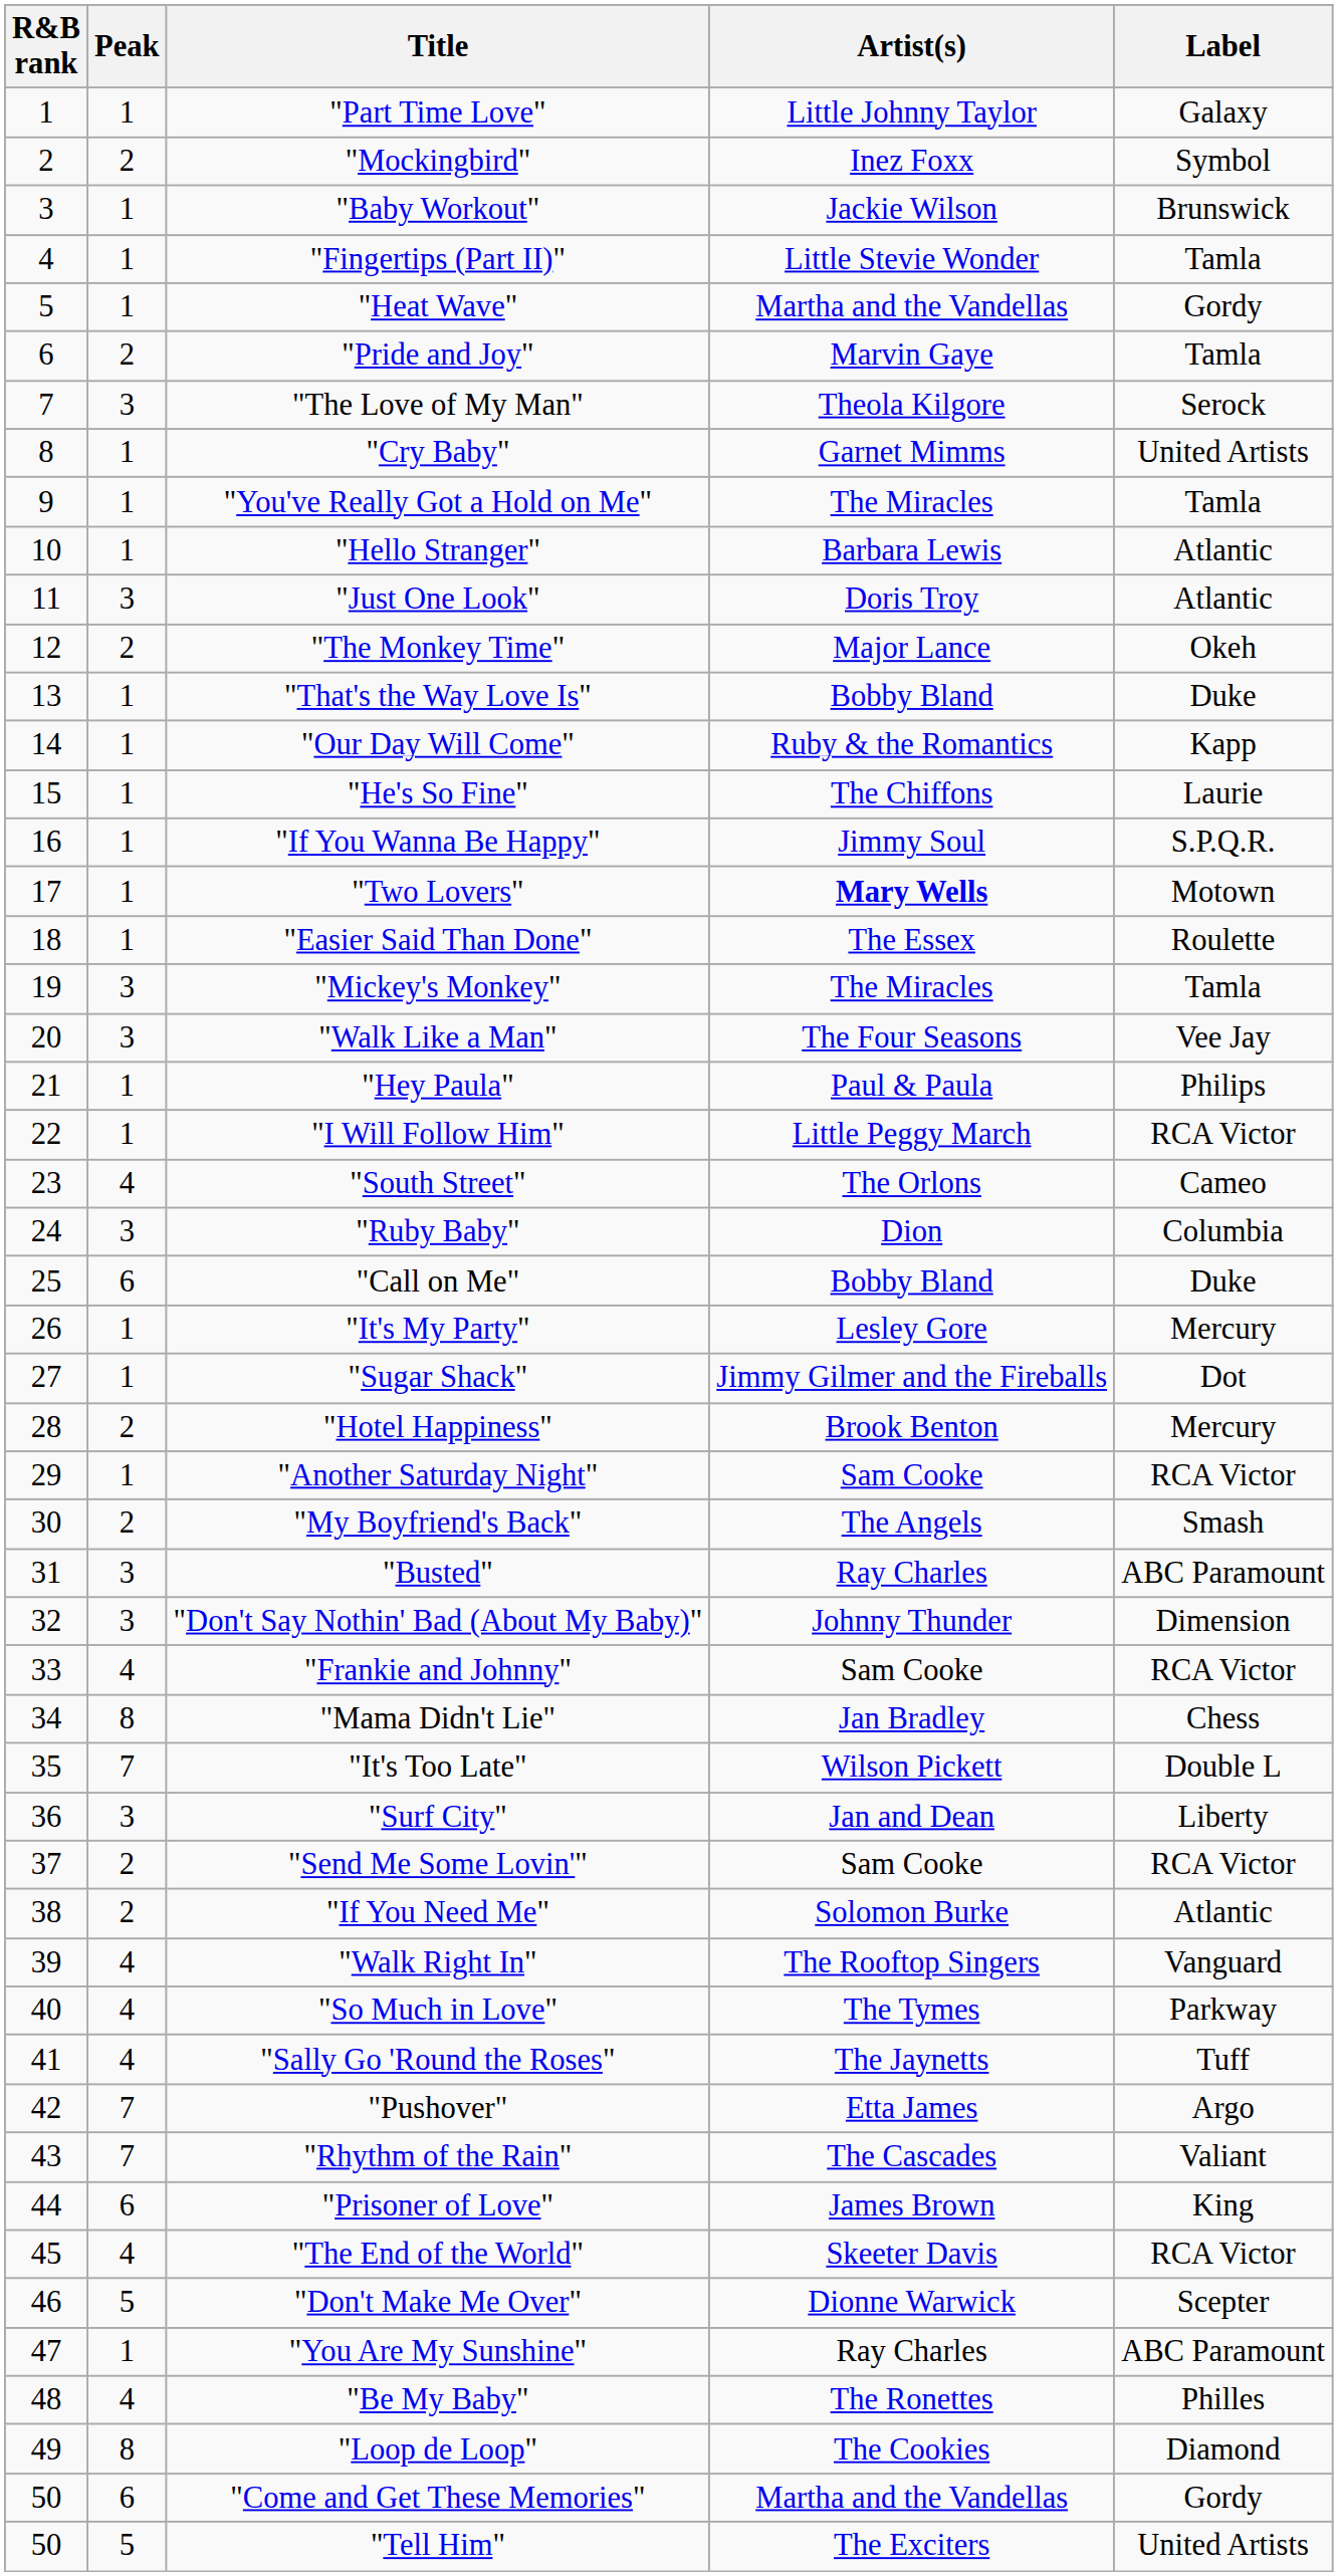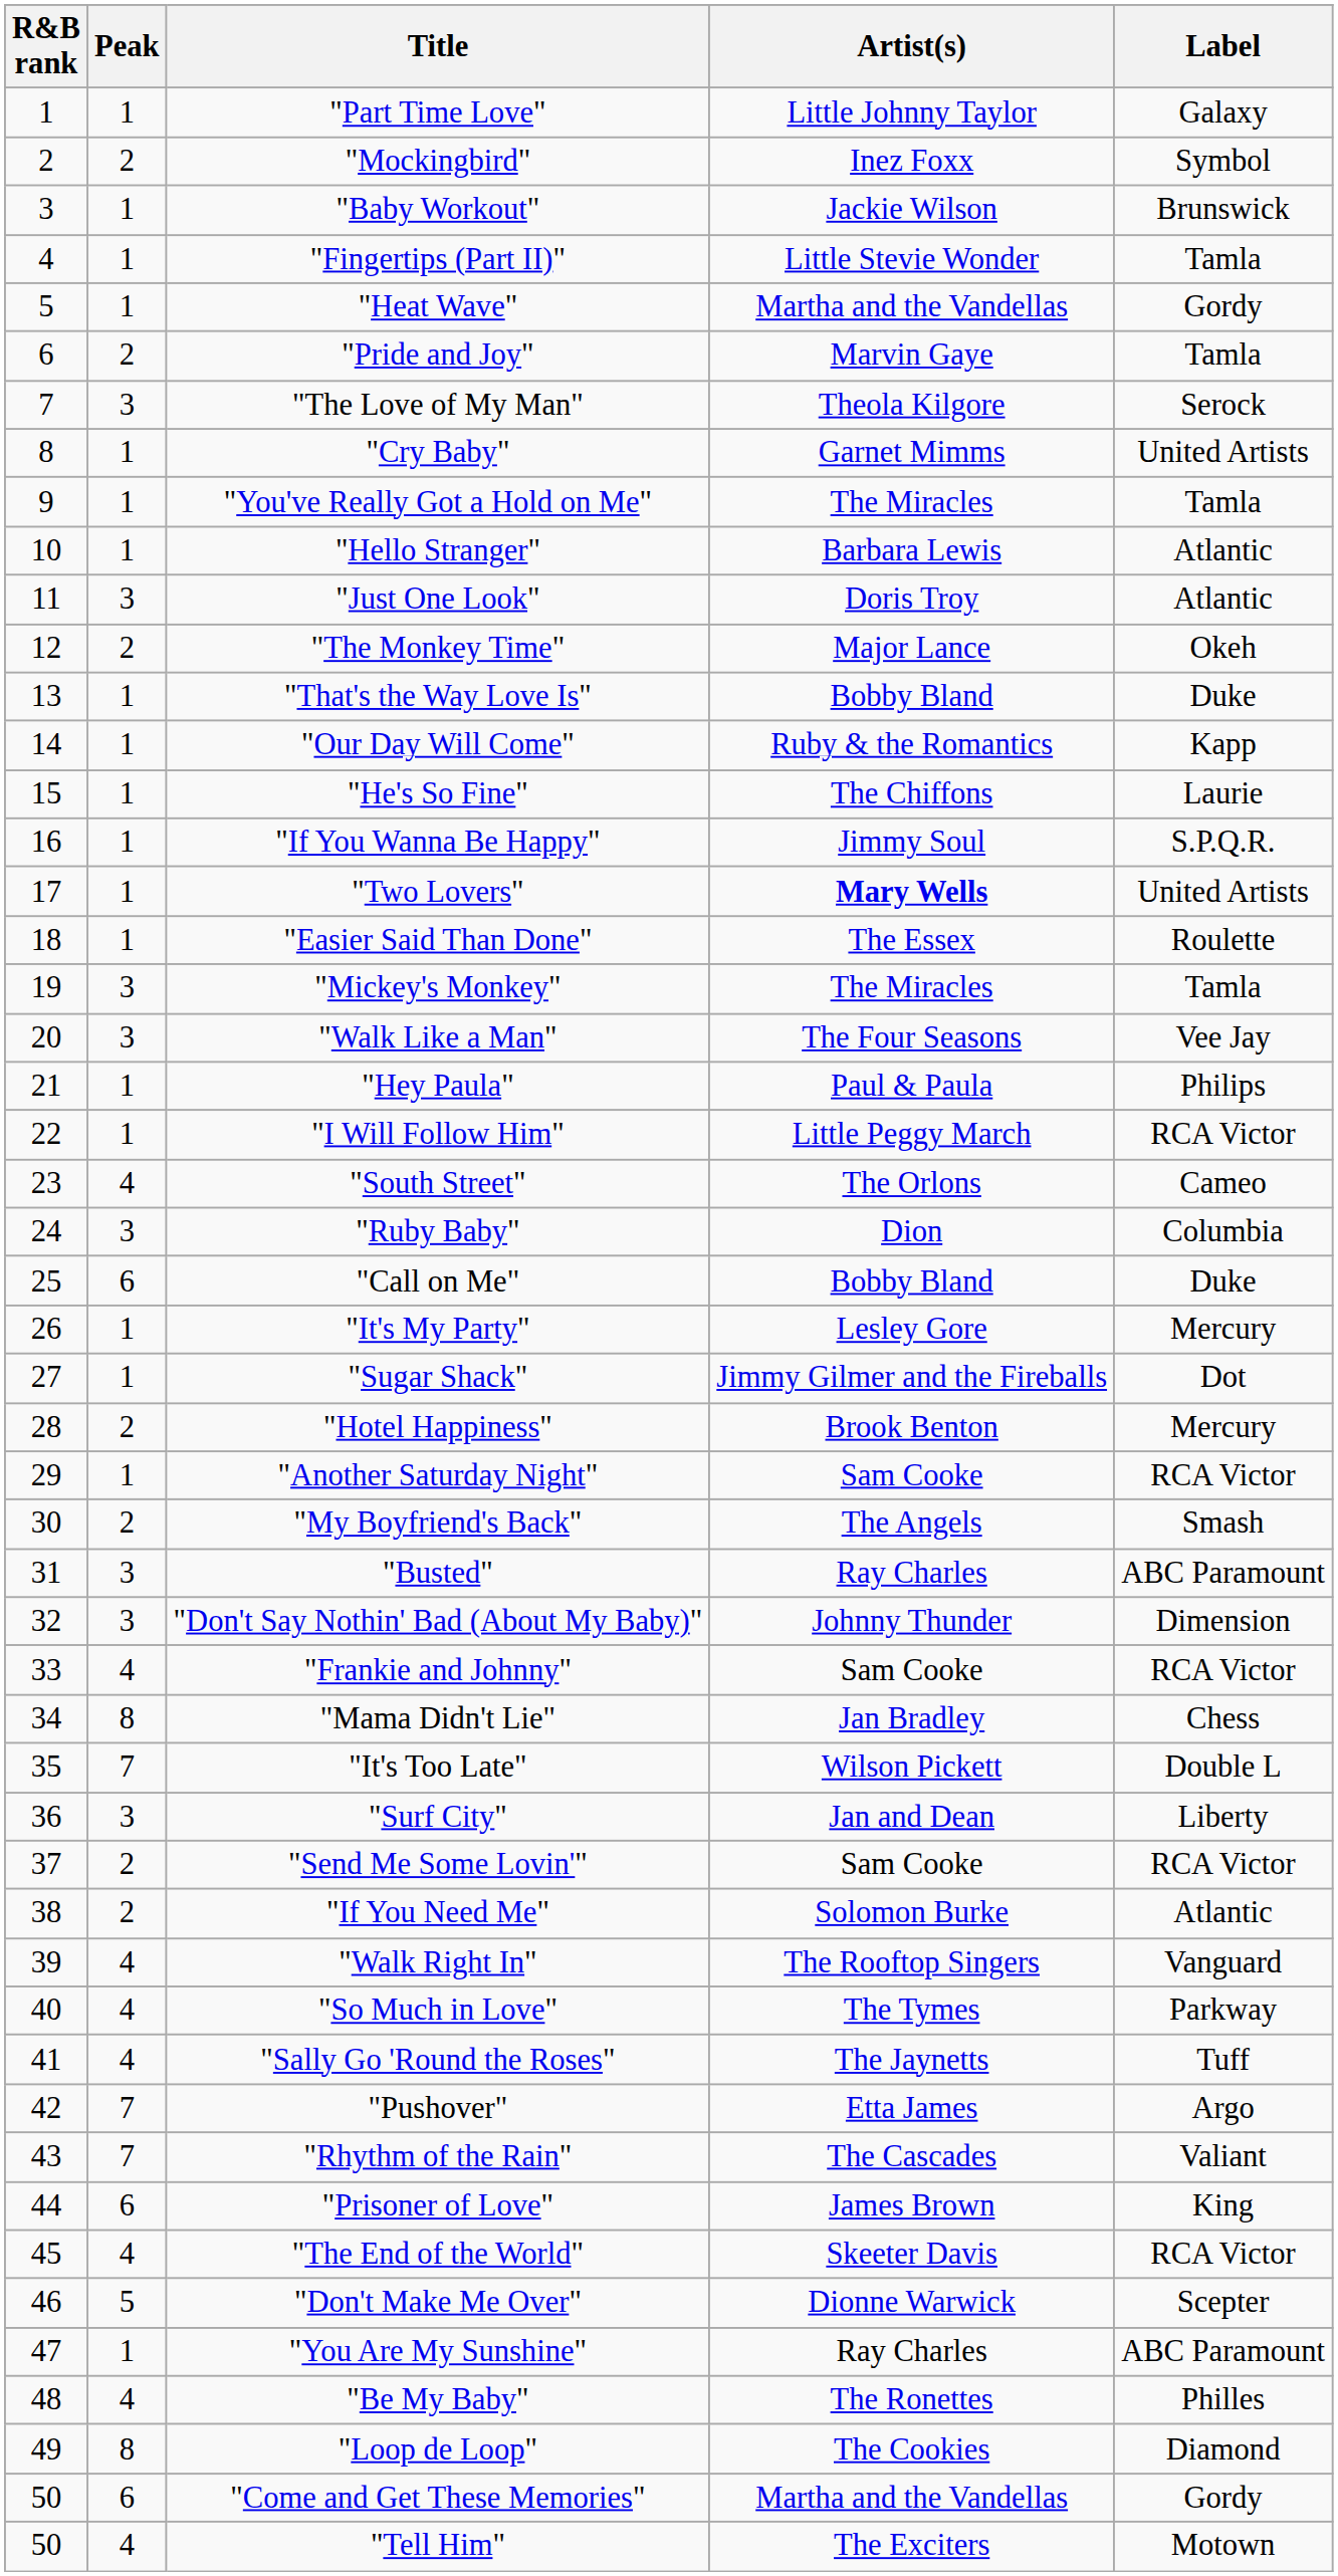"Two Lovers" | Label: Motown -> United Artists
"Tell Him" | Peak: 5 -> 4
"Tell Him" | Label: United Artists -> Motown
